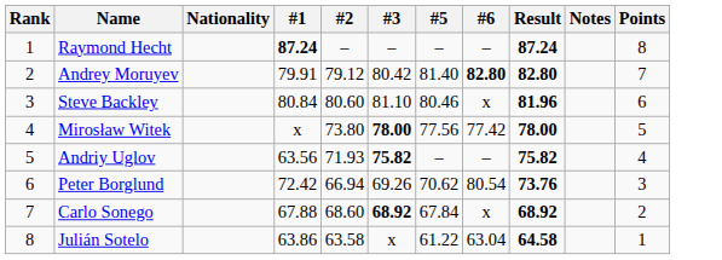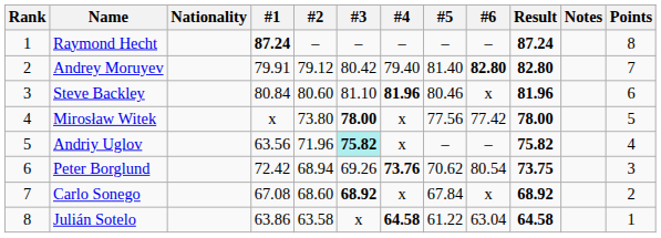+ column: #4 | – | 79.40 | 81.96 | x | x | 73.76 | x | 64.58
Andriy Uglov | #2: 71.93 -> 71.96
Andriy Uglov | #3: no background -> paleturquoise background
Peter Borglund | #2: 66.94 -> 68.94
Peter Borglund | Result: 73.76 -> 73.75
Carlo Sonego | #1: 67.88 -> 67.08
